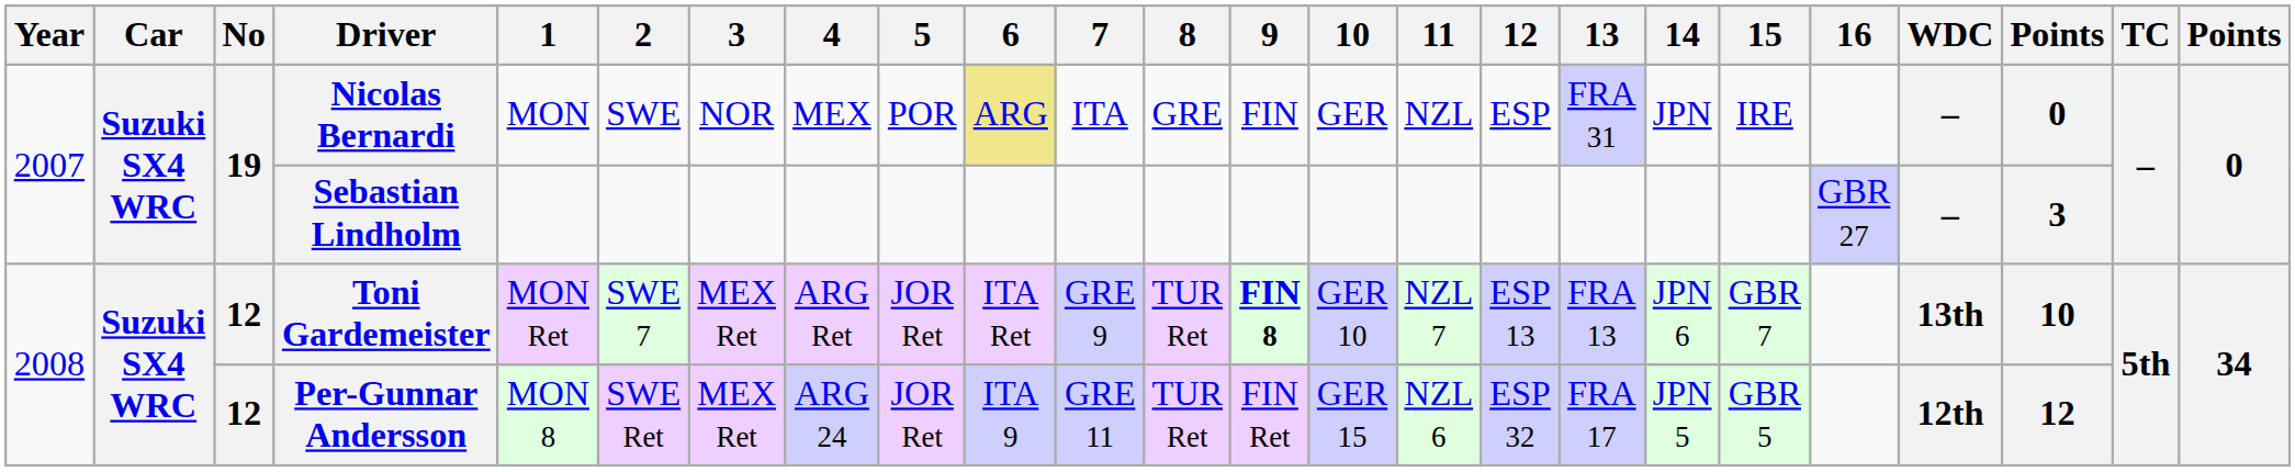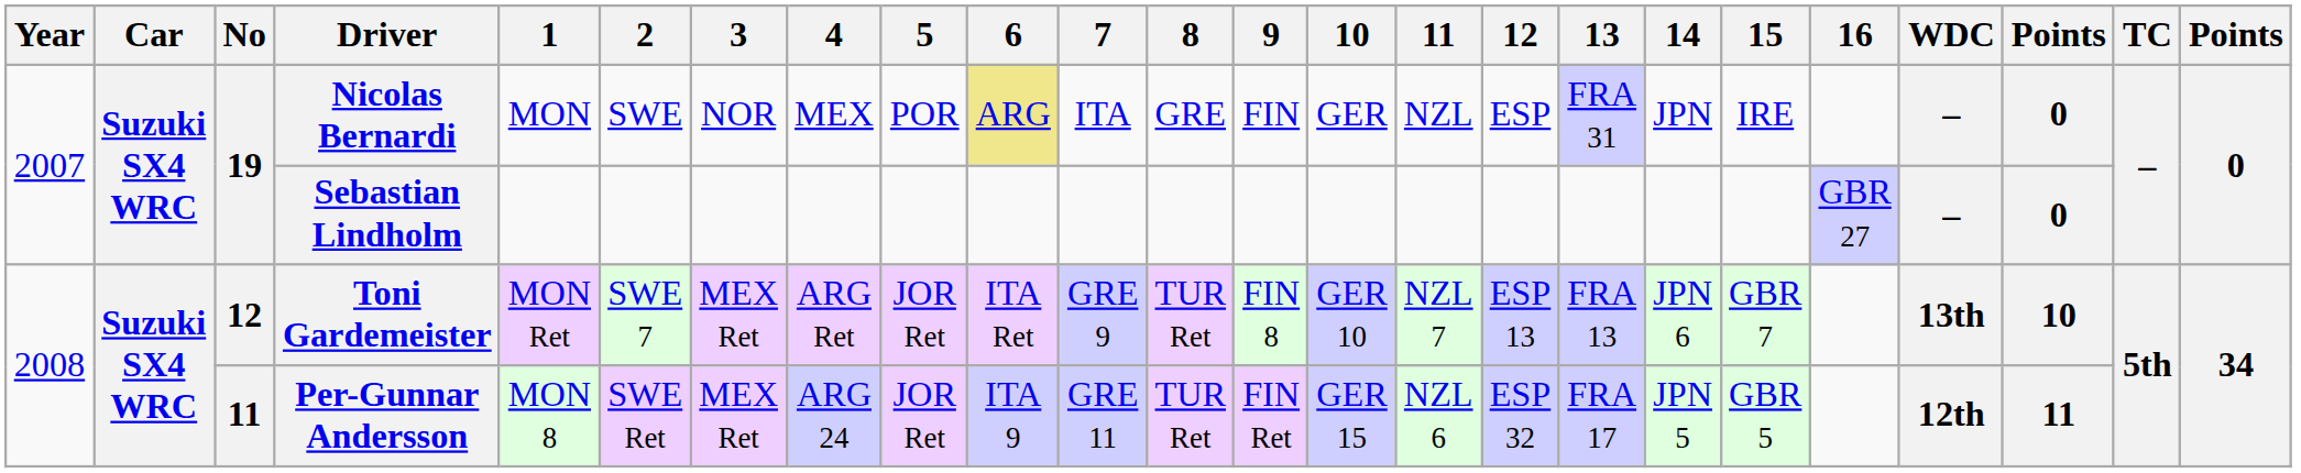Sebastian Lindholm | column 22: 3 -> 0
Toni Gardemeister | 9: bold -> normal
Per-Gunnar Andersson | No: 12 -> 11
Per-Gunnar Andersson | column 22: 12 -> 11
